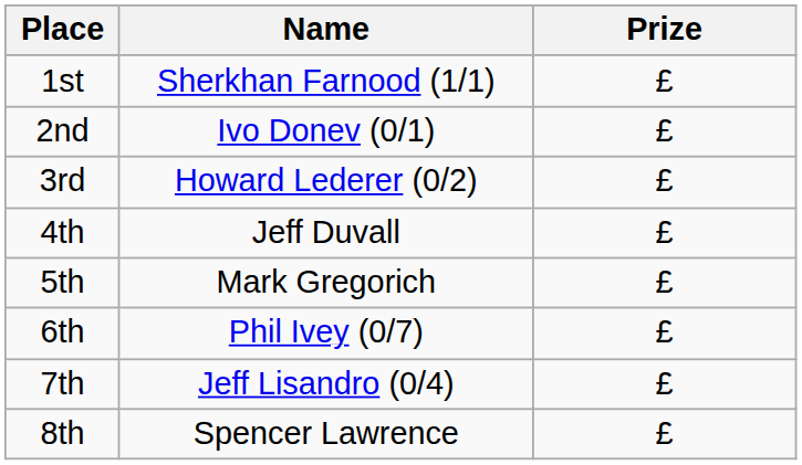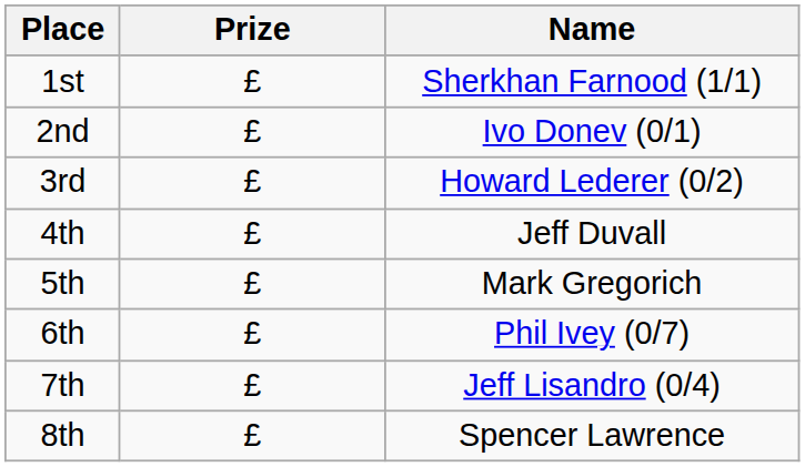columns swapped: Name <-> Prize
